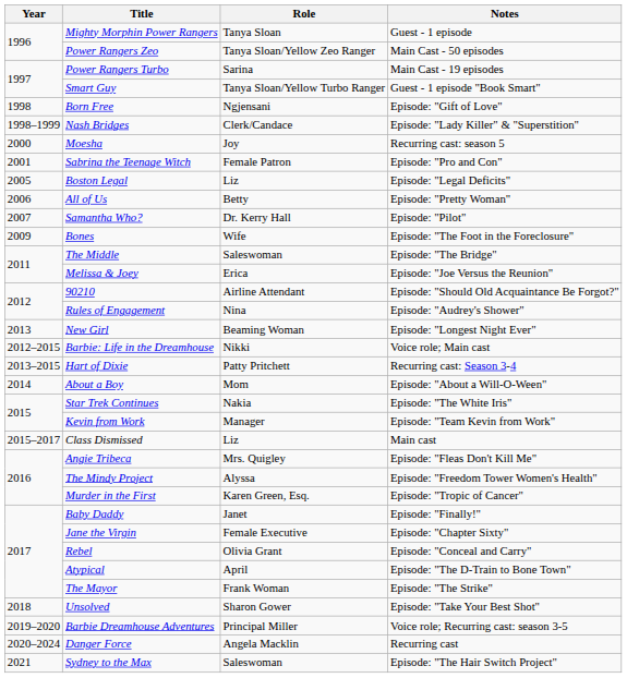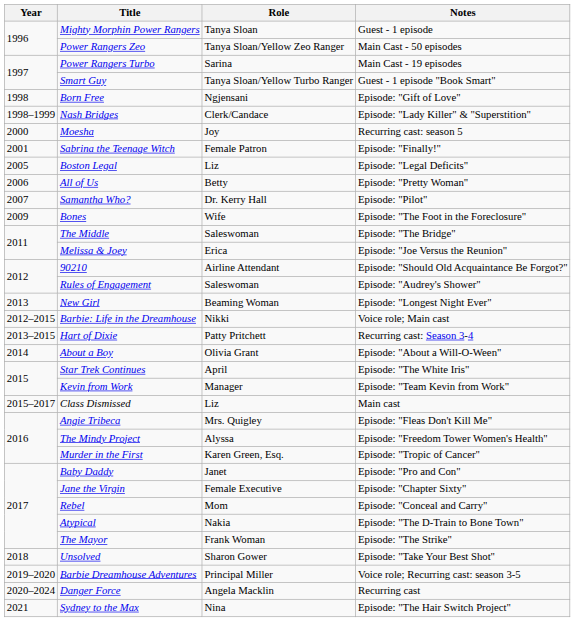Sabrina the Teenage Witch | Notes: Episode: "Pro and Con" -> Episode: "Finally!"
Rules of Engagement | Role: Nina -> Saleswoman
About a Boy | Role: Mom -> Olivia Grant
Star Trek Continues | Role: Nakia -> April
Baby Daddy | Notes: Episode: "Finally!" -> Episode: "Pro and Con"
Rebel | Role: Olivia Grant -> Mom
Atypical | Role: April -> Nakia
Sydney to the Max | Role: Saleswoman -> Nina
